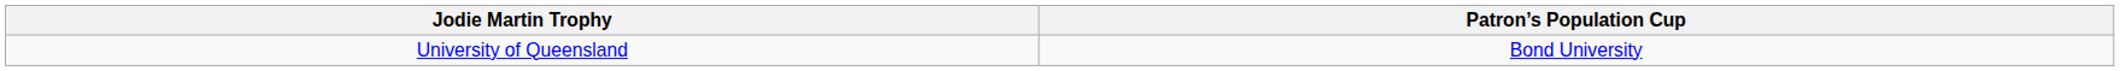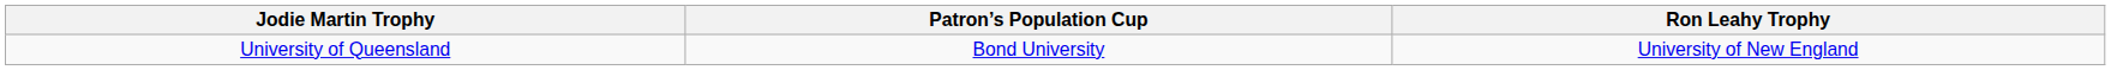+ column: Ron Leahy Trophy | University of New England
